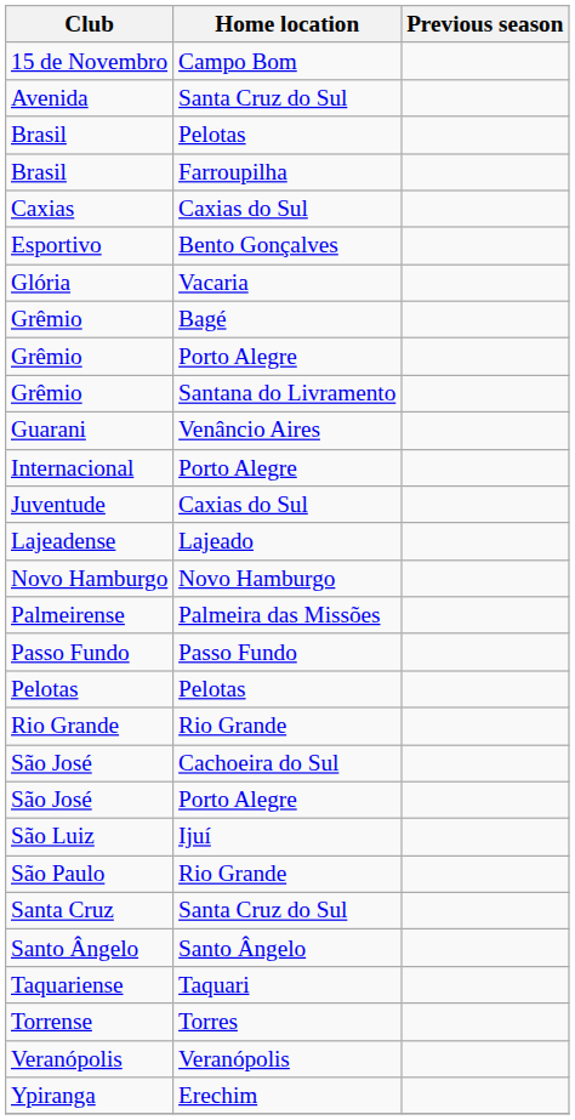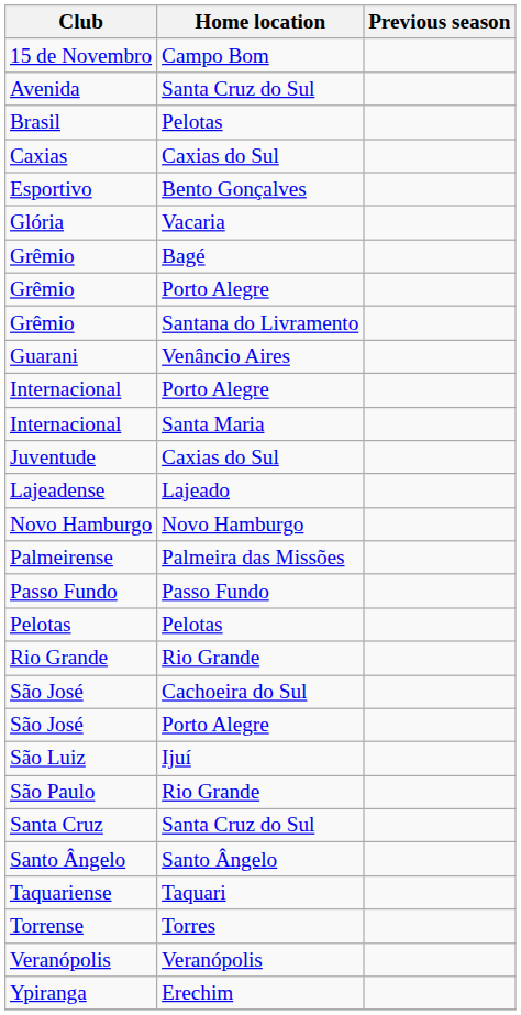- row: Brasil | Farroupilha
+ row: Internacional | Santa Maria
